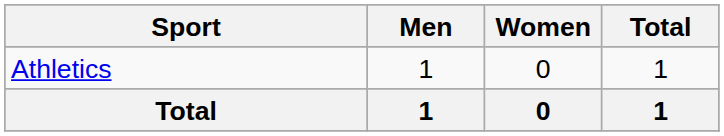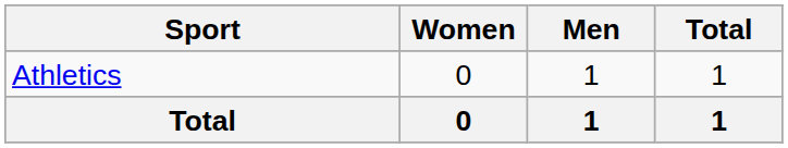columns swapped: Men <-> Women
